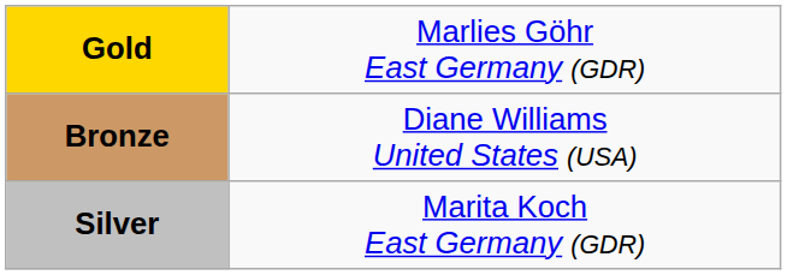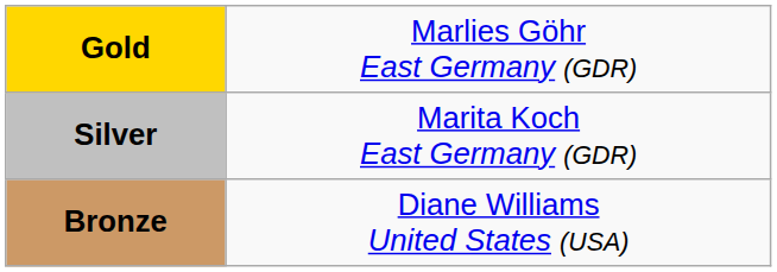rows swapped: Silver <-> Bronze
